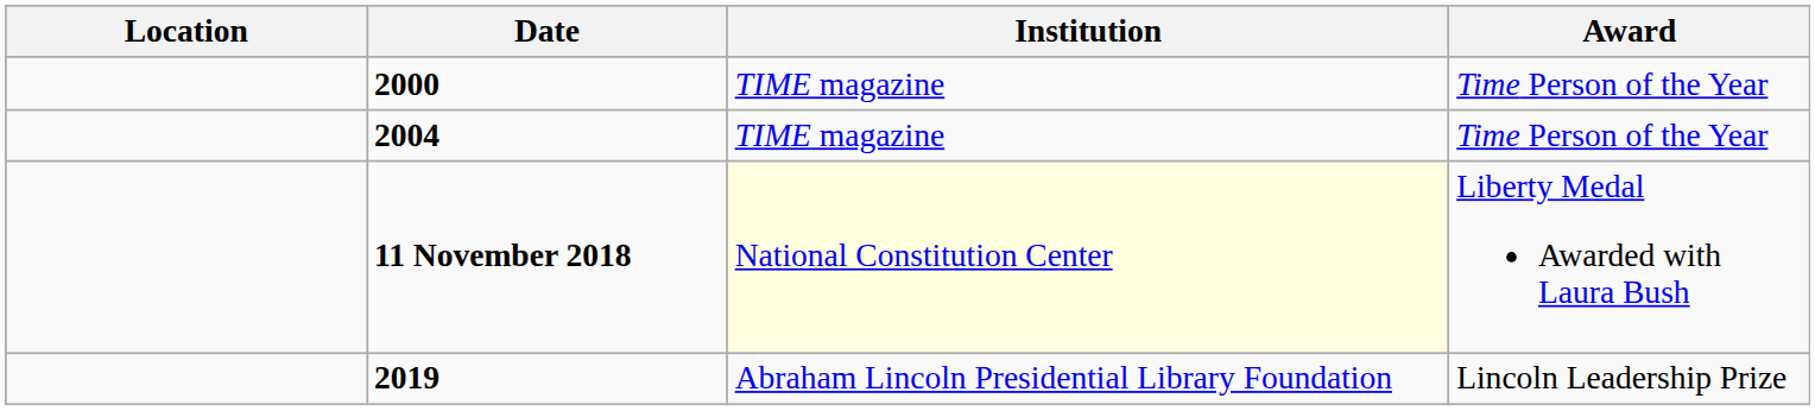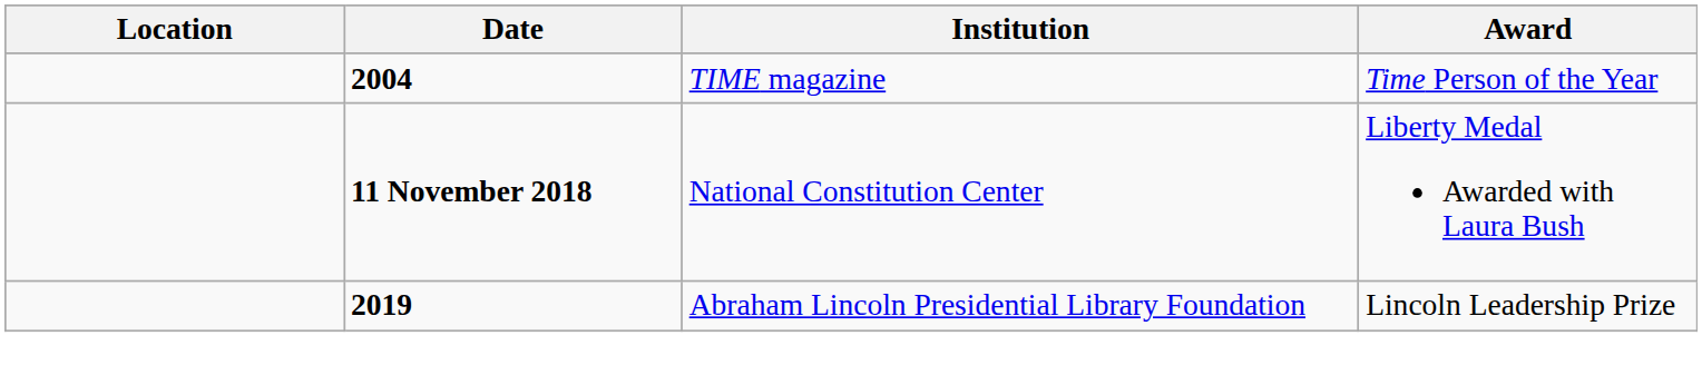- row: 2000 | TIME magazine | Time Person of the Year
11 November 2018 | Institution: lightyellow background -> no background
